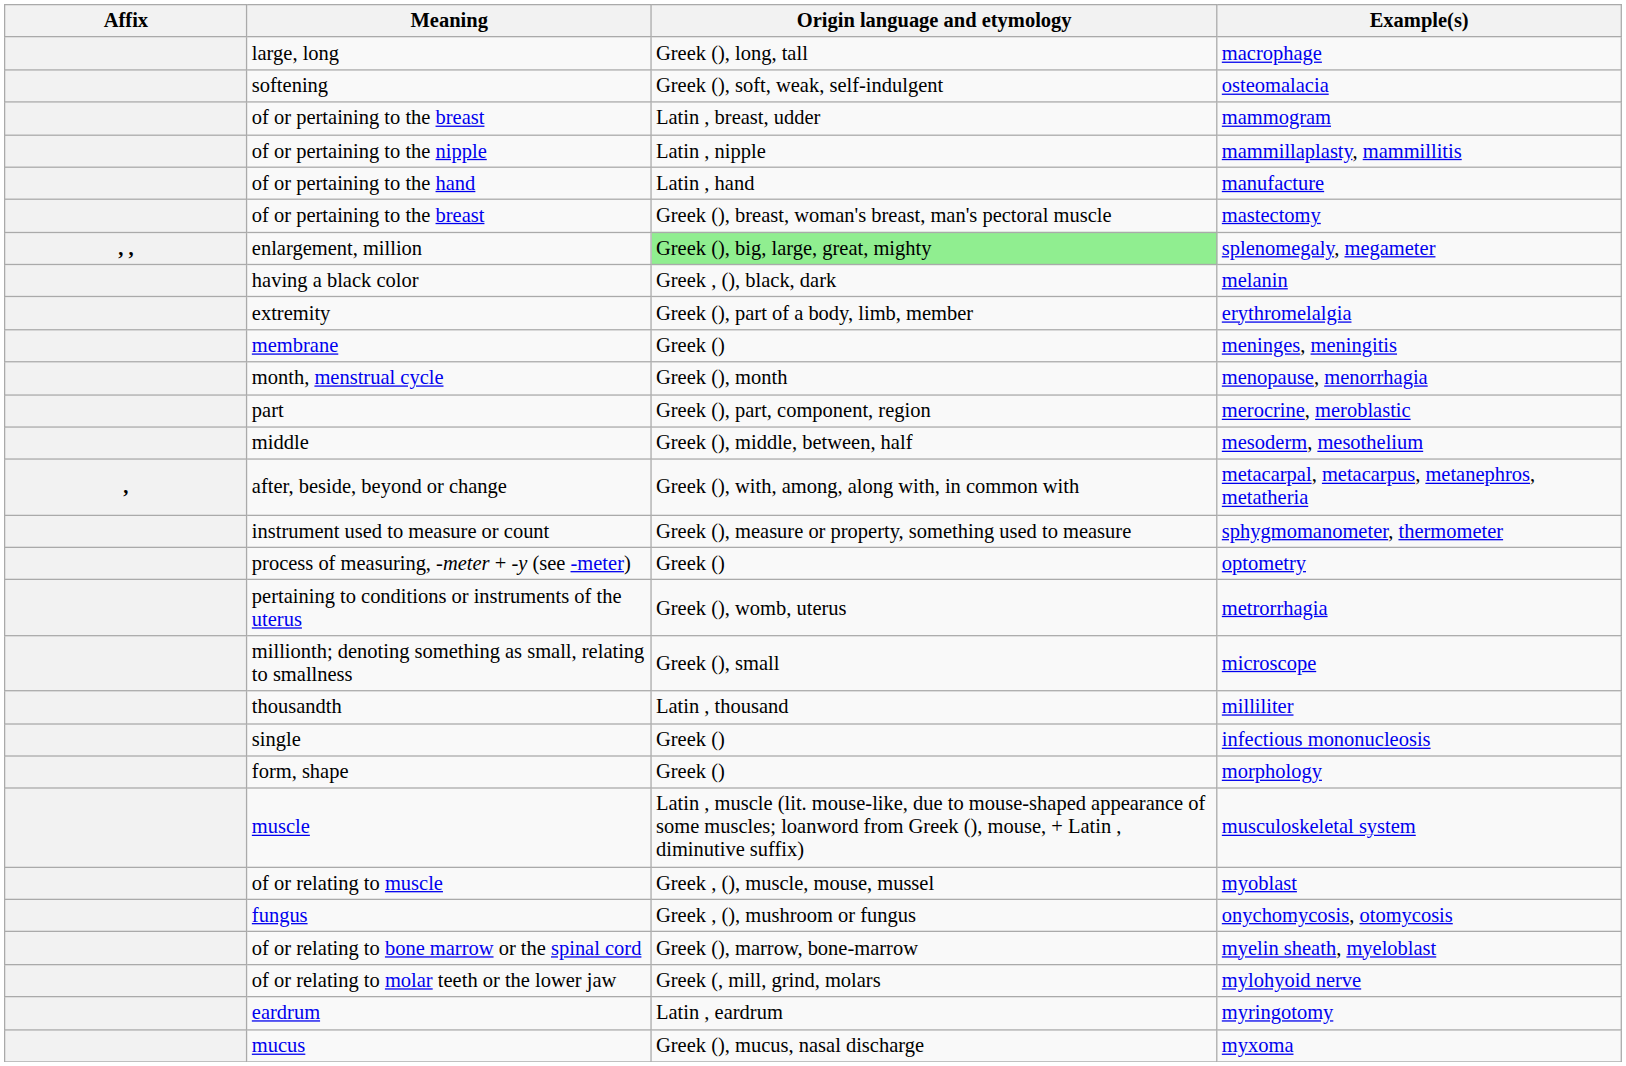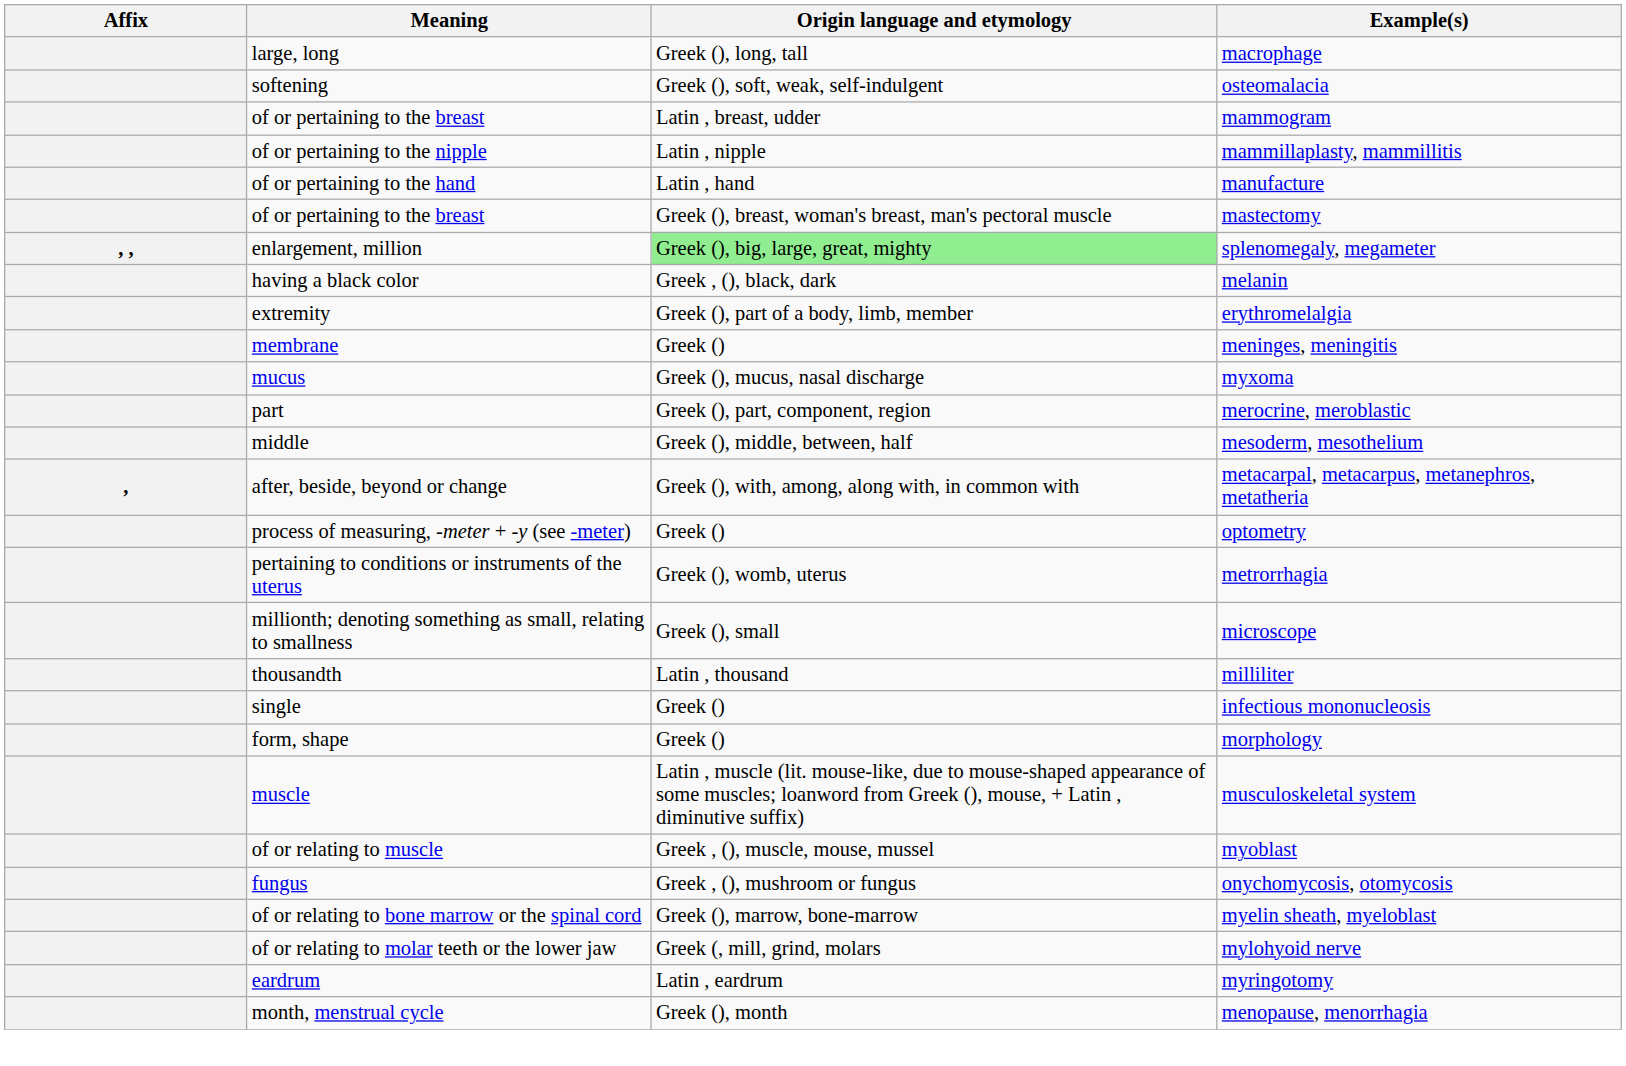rows swapped: menopause, menorrhagia <-> myxoma
- row: instrument used to measure or count | Greek (), measure or property, something used to measure | sphygmomanometer, thermometer
